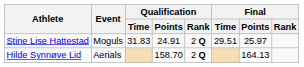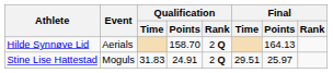rows swapped: Stine Lise Hattestad <-> Hilde Synnøve Lid
